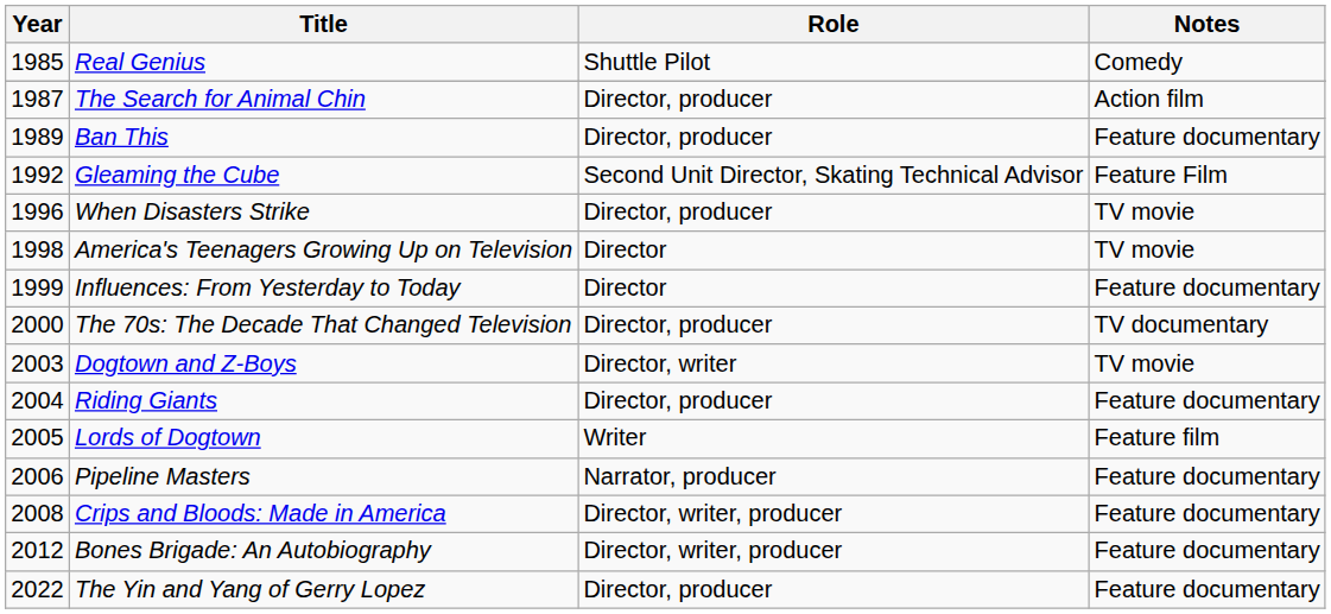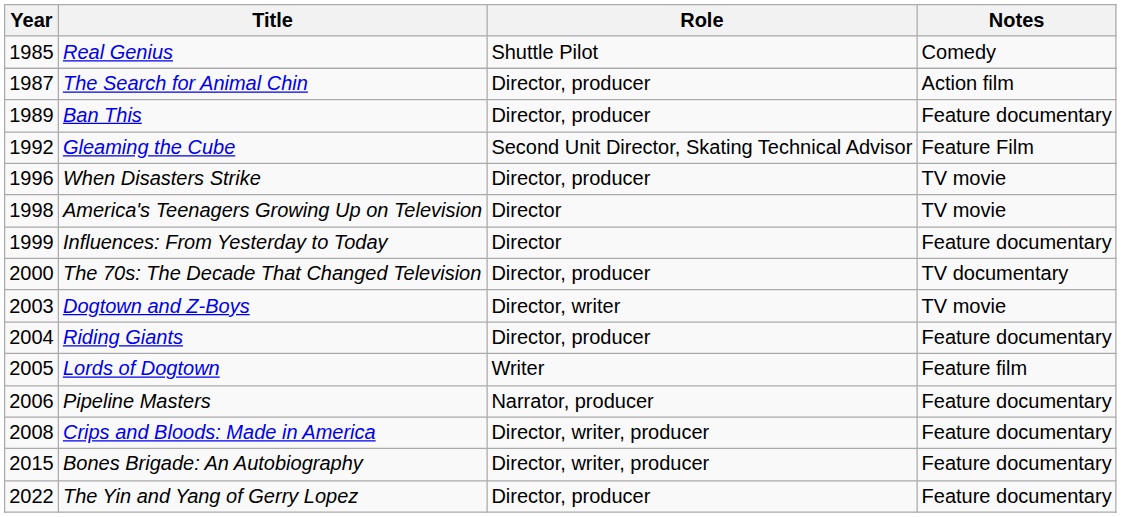Bones Brigade: An Autobiography | Year: 2012 -> 2015
